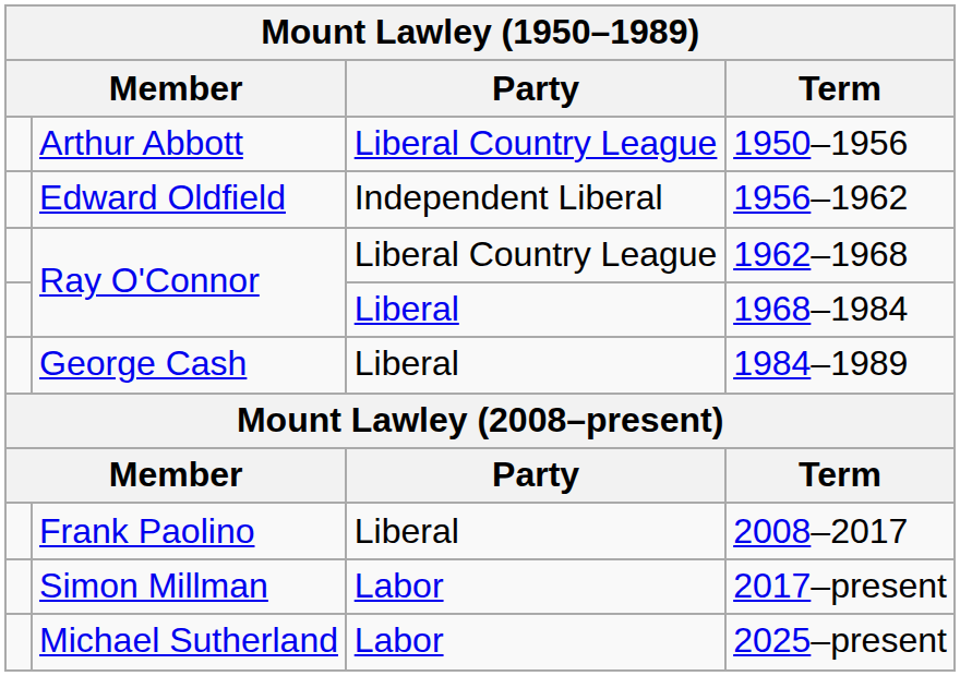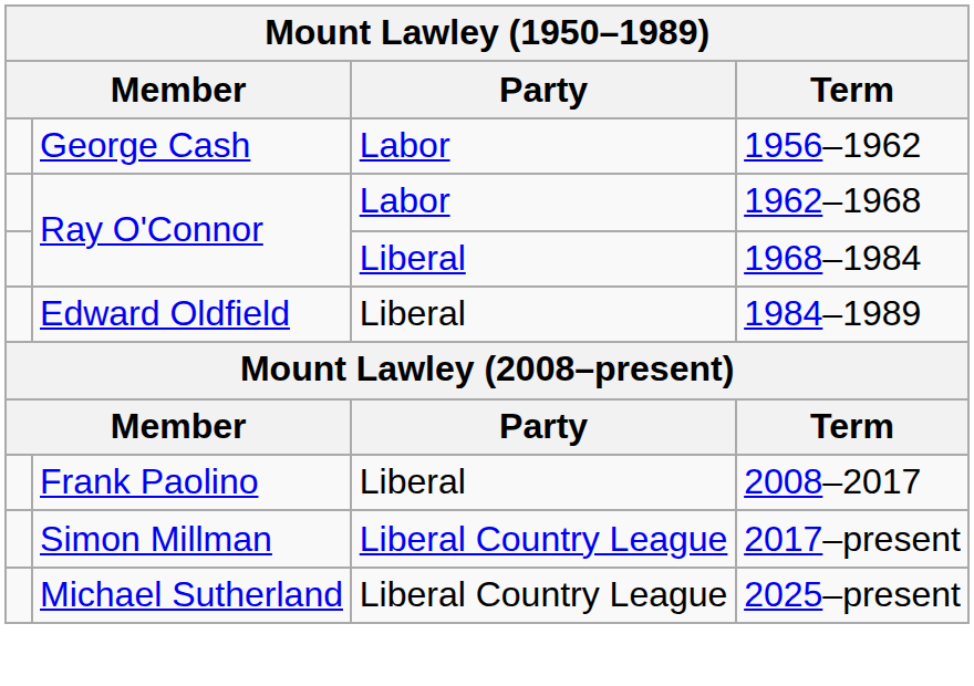- row: Arthur Abbott | Liberal Country League | 1950–1956
1956–1962 | column 2: Edward Oldfield -> George Cash
1956–1962 | Party: Independent Liberal -> Labor
1962–1968 | Party: Liberal Country League -> Labor
1984–1989 | column 2: George Cash -> Edward Oldfield
2017–present | Party: Labor -> Liberal Country League
2025–present | Party: Labor -> Liberal Country League
